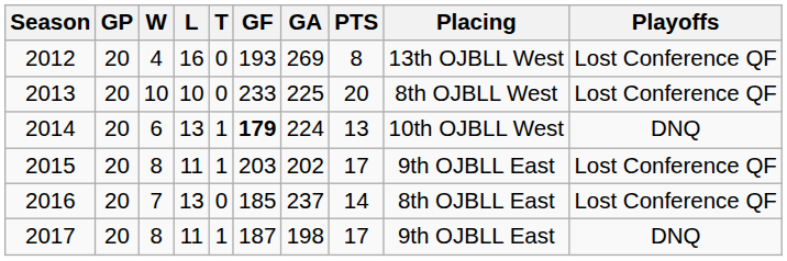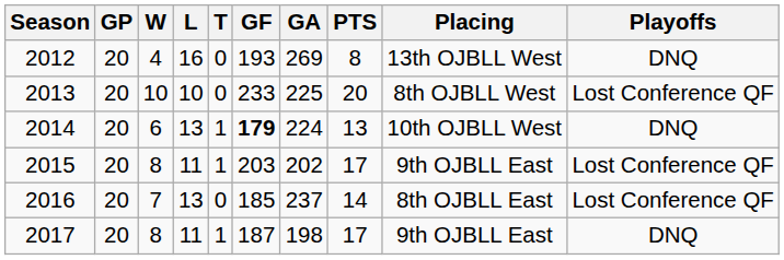2012 | Playoffs: Lost Conference QF -> DNQ
